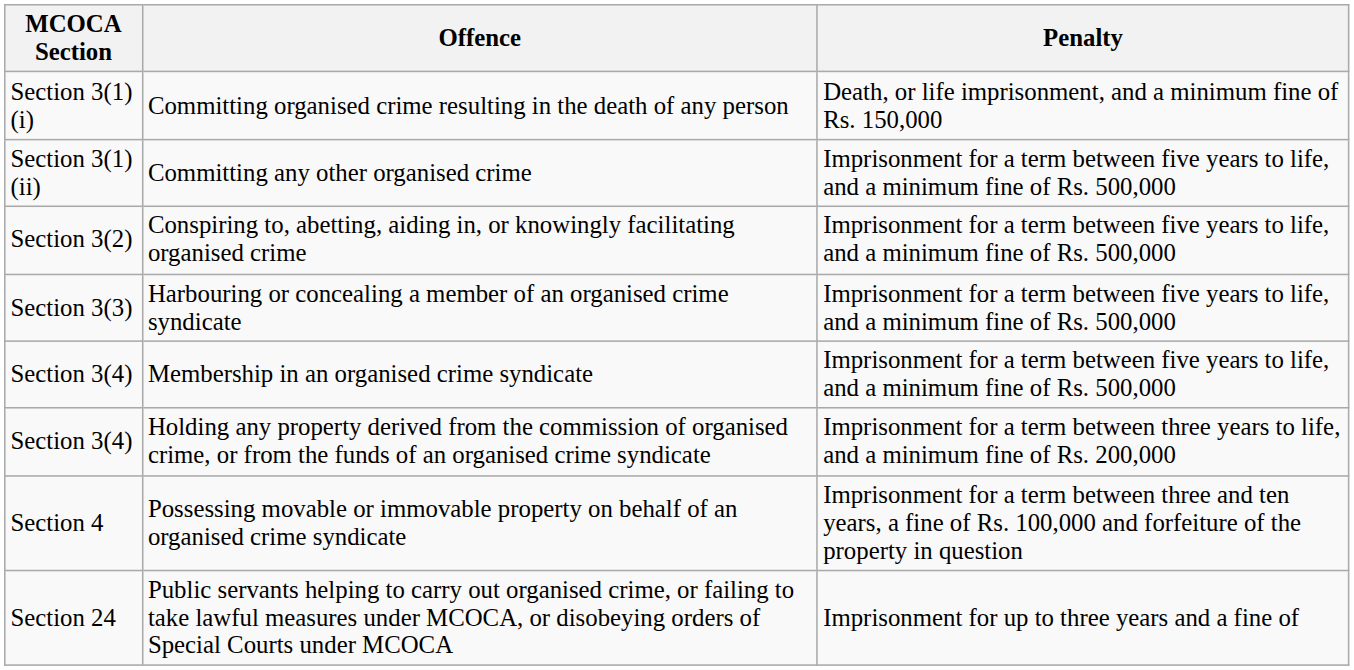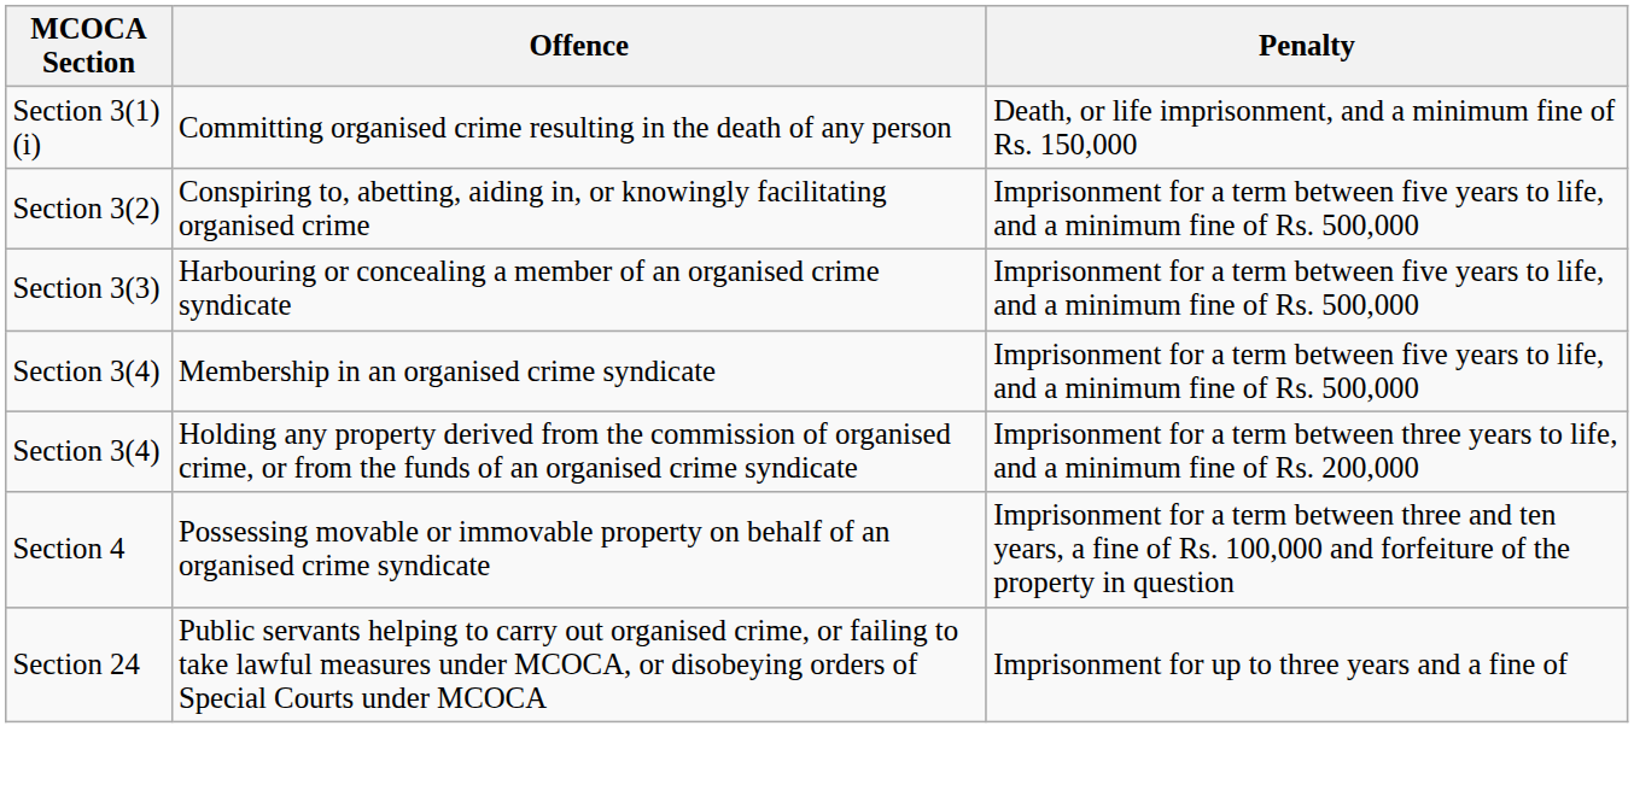- row: Section 3(1)(ii) | Committing any other organised crime | Imprisonment for a term between five years to life, and a minimum fine of Rs. 500,000
